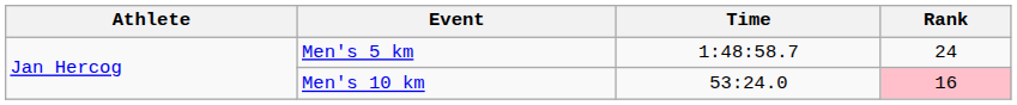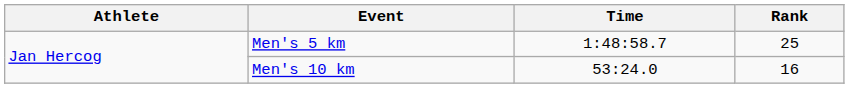Men's 5 km | Rank: 24 -> 25
Men's 10 km | Rank: pink background -> no background
